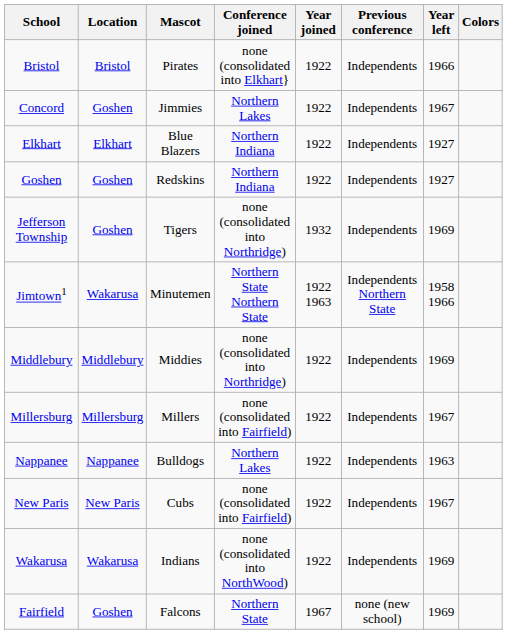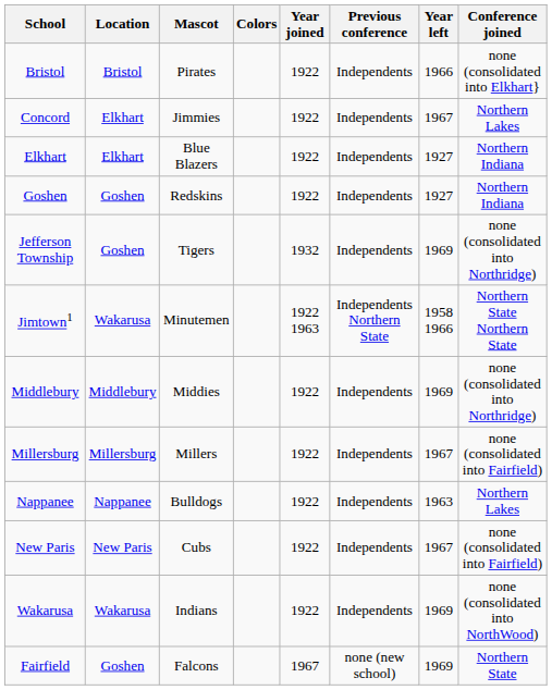columns swapped: Colors <-> Conference joined
Concord | Location: Goshen -> Elkhart
